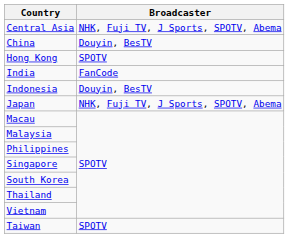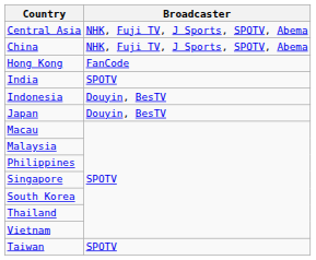China | Broadcaster: Douyin, BesTV -> NHK, Fuji TV, J Sports, SPOTV, Abema
Hong Kong | Broadcaster: SPOTV -> FanCode
India | Broadcaster: FanCode -> SPOTV
Japan | Broadcaster: NHK, Fuji TV, J Sports, SPOTV, Abema -> Douyin, BesTV
